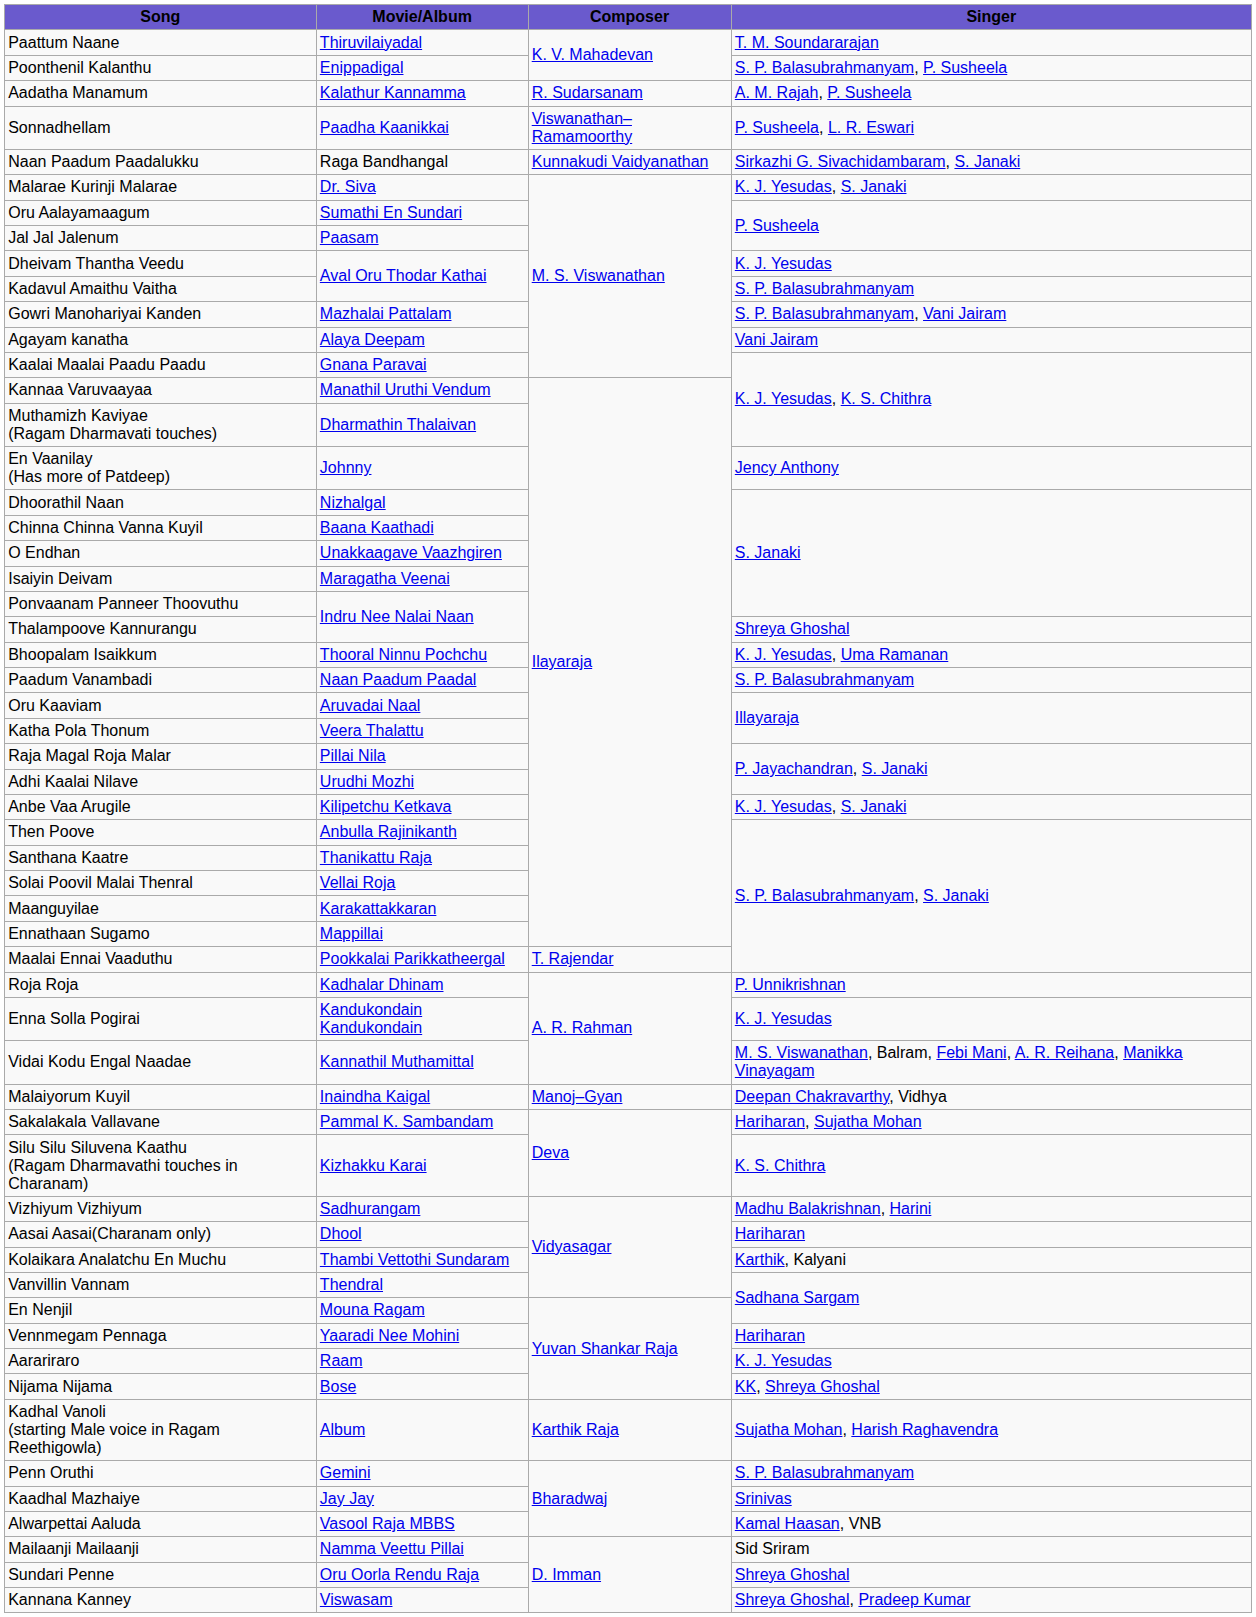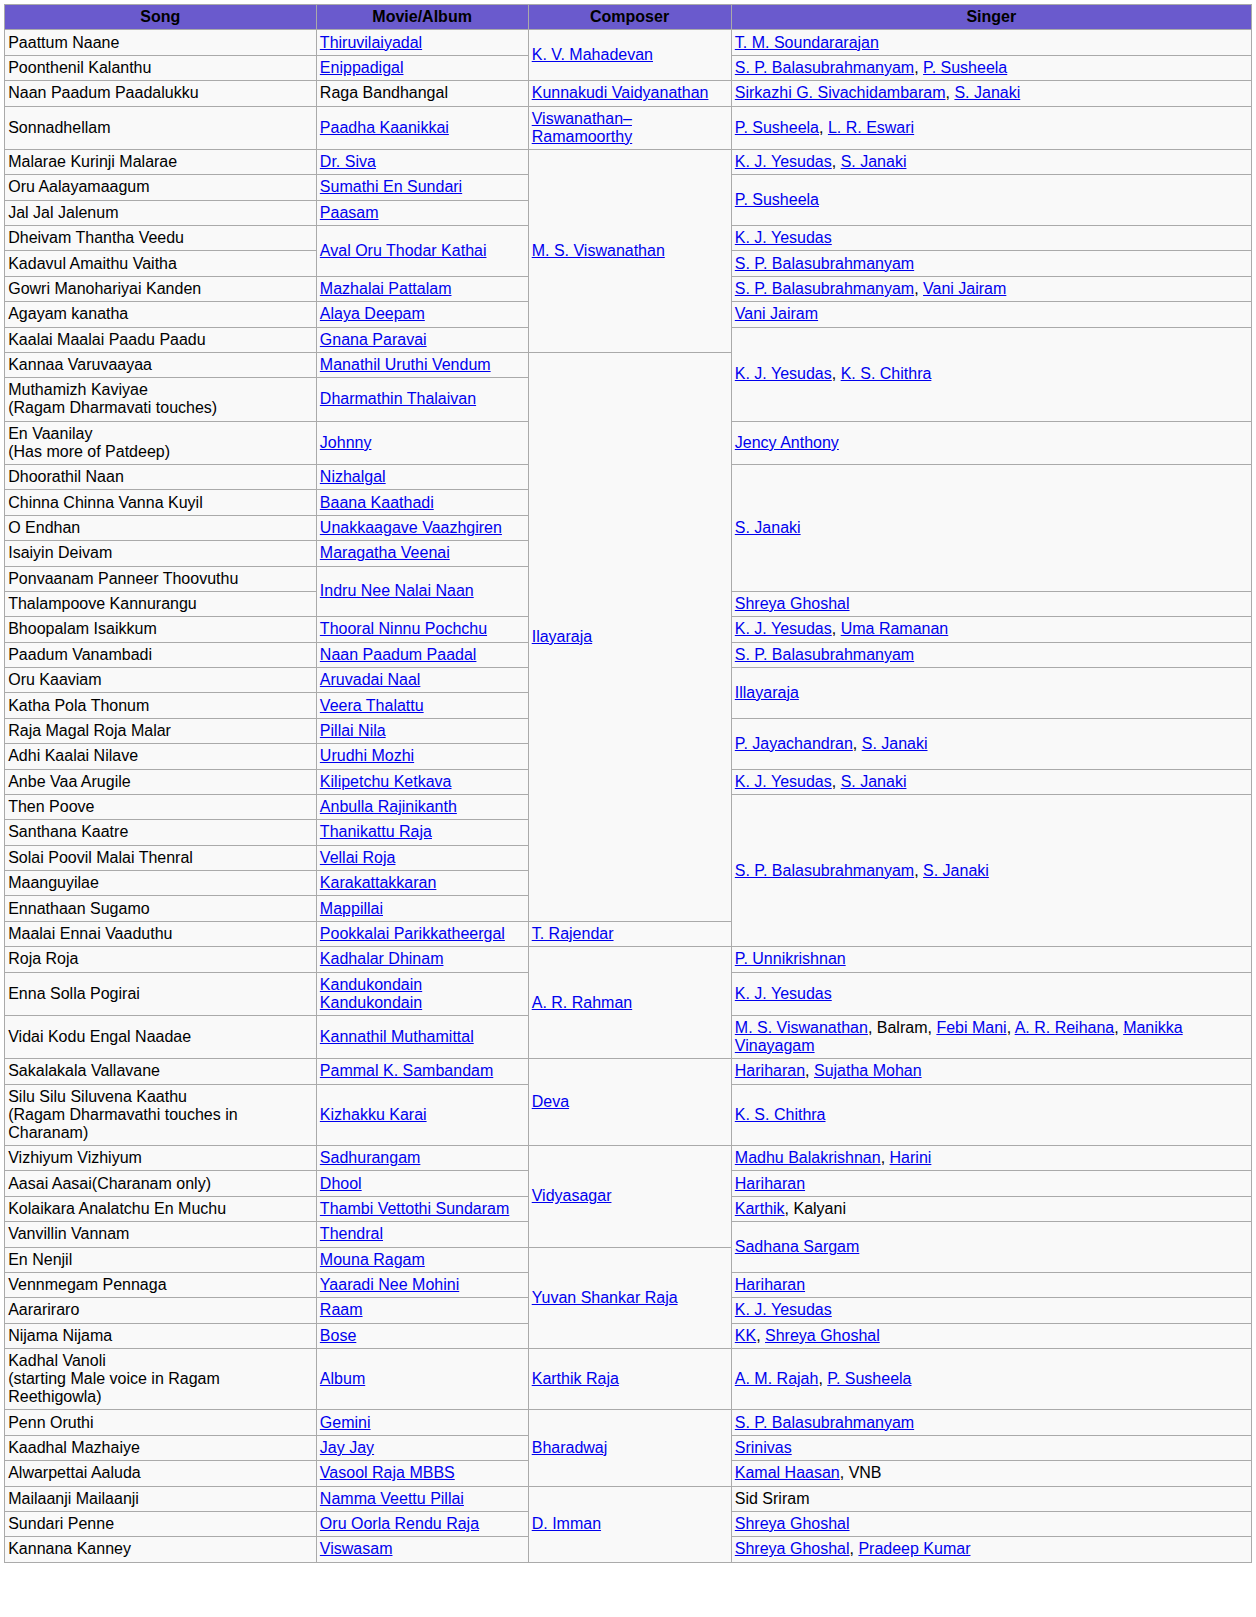- row: Aadatha Manamum | Kalathur Kannamma | R. Sudarsanam | A. M. Rajah, P. Susheela
rows swapped: Sonnadhellam <-> Naan Paadum Paadalukku
- row: Malaiyorum Kuyil | Inaindha Kaigal | Manoj–Gyan | Deepan Chakravarthy, Vidhya
Kadhal Vanoli (starting Male voice in Ragam Reethigowla) | Singer: Sujatha Mohan, Harish Raghavendra -> A. M. Rajah, P. Susheela
